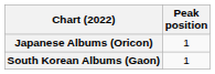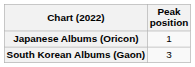South Korean Albums (Gaon) | Peak position: 1 -> 3
